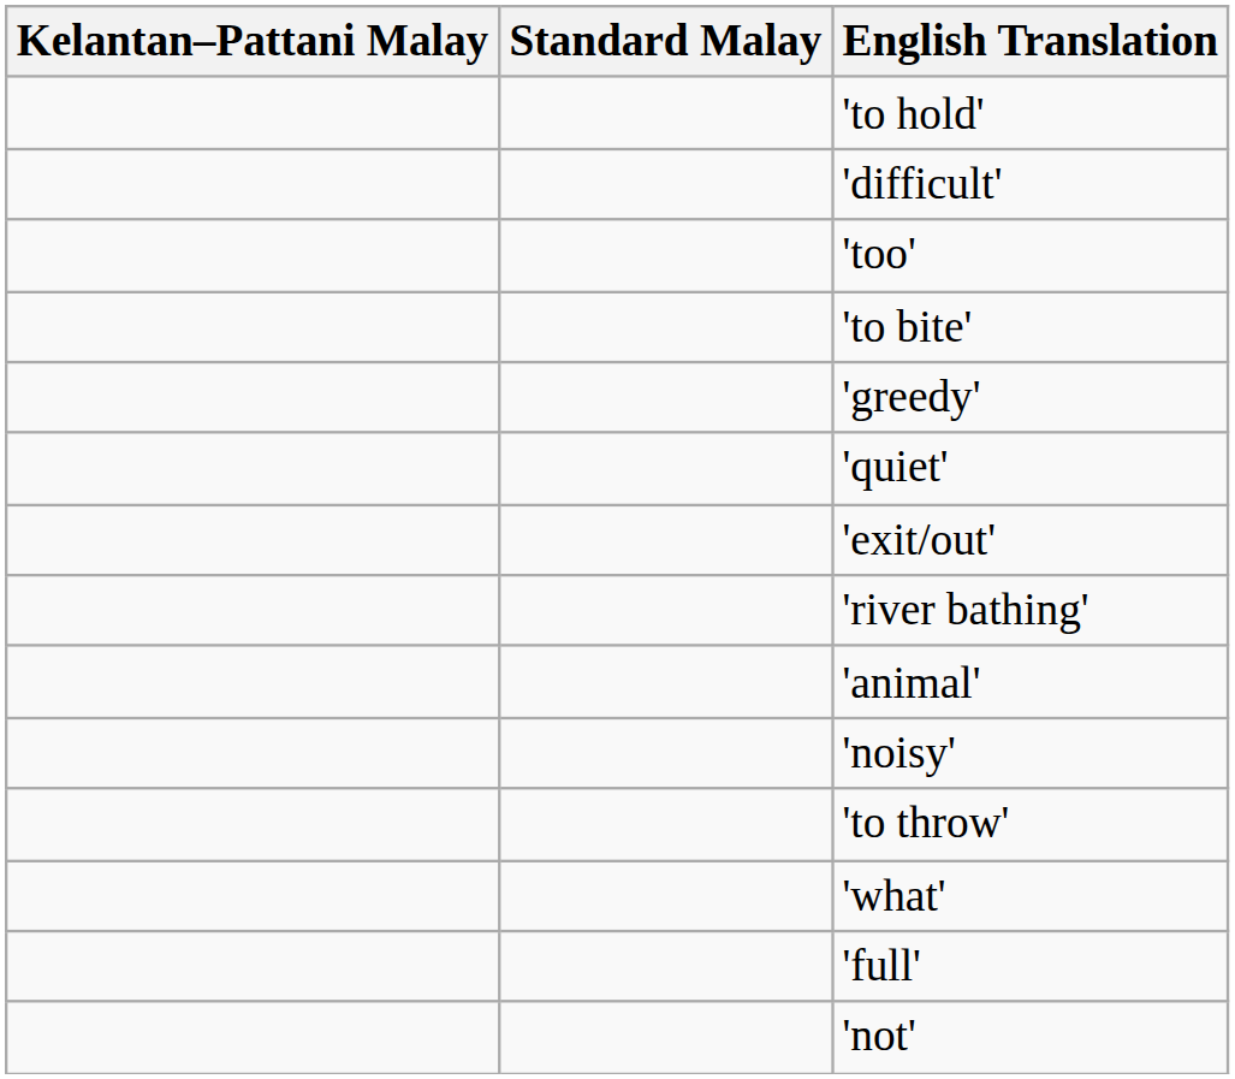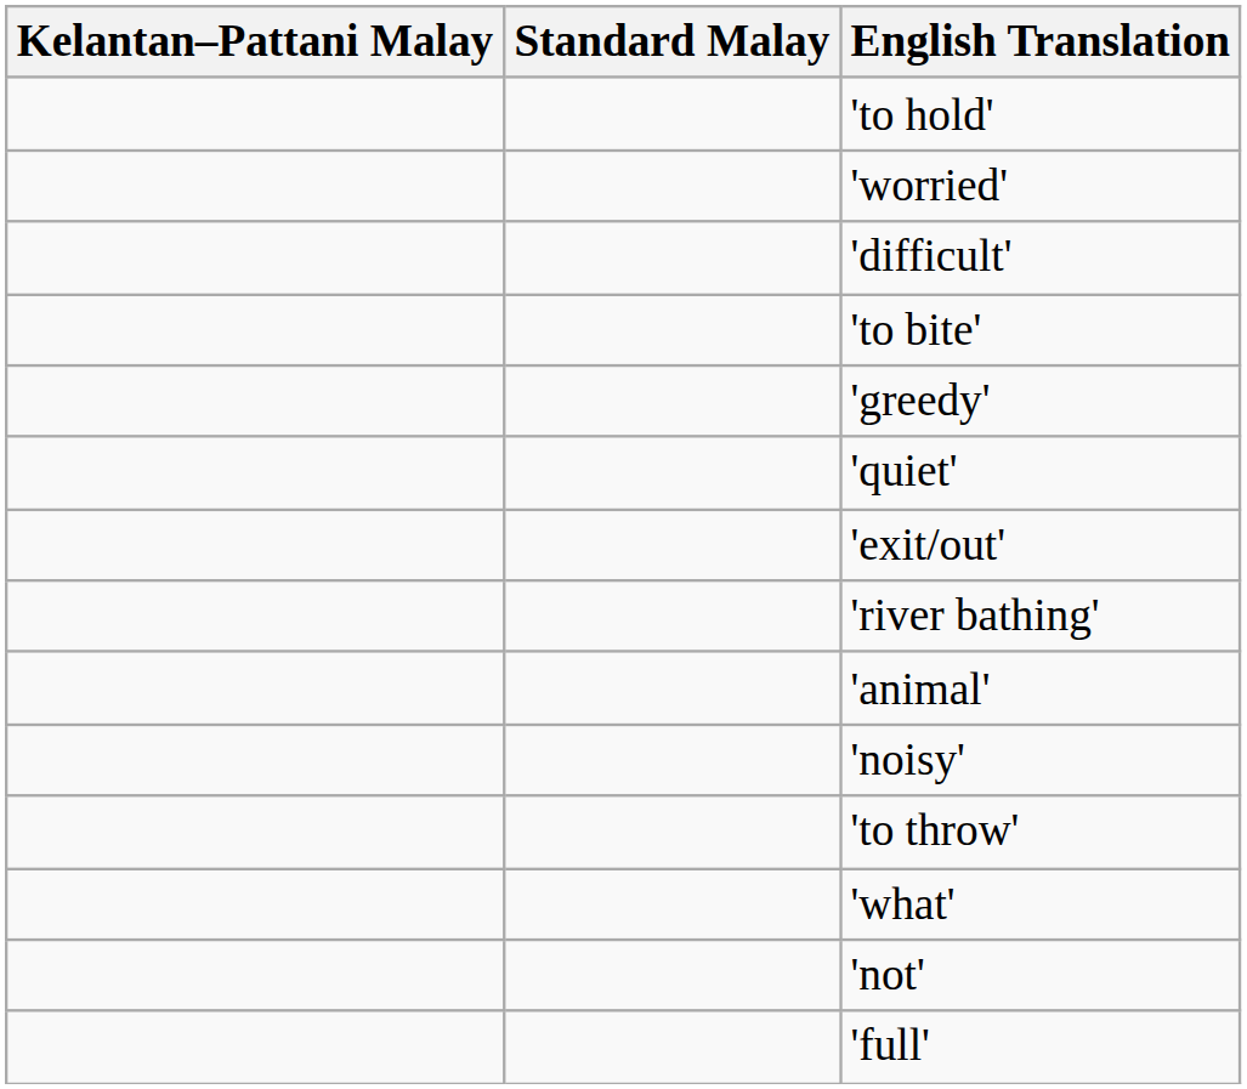+ row: 'worried'
- row: 'too'
rows swapped: 'not' <-> 'full'
